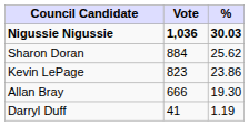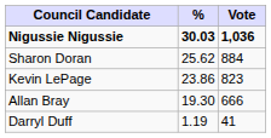columns swapped: Vote <-> %
